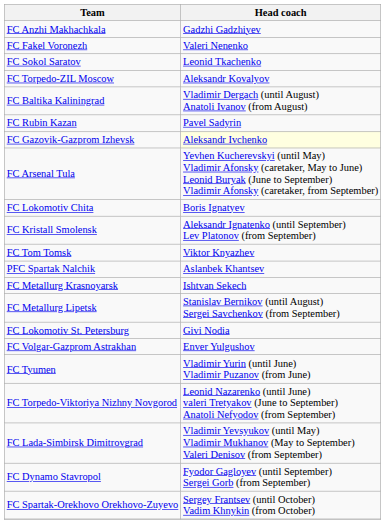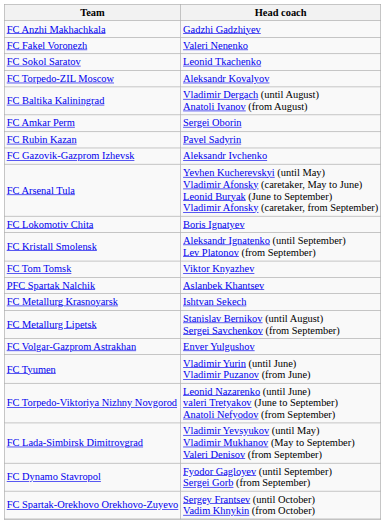+ row: FC Amkar Perm | Sergei Oborin
FC Gazovik-Gazprom Izhevsk | Head coach: lightyellow background -> no background
- row: FC Lokomotiv St. Petersburg | Givi Nodia
